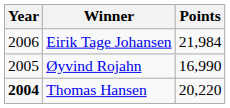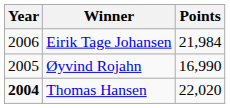Thomas Hansen | Points: 20,220 -> 22,020
